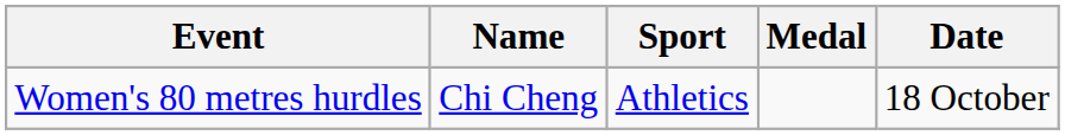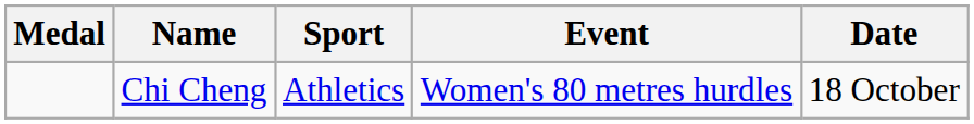columns swapped: Medal <-> Event
